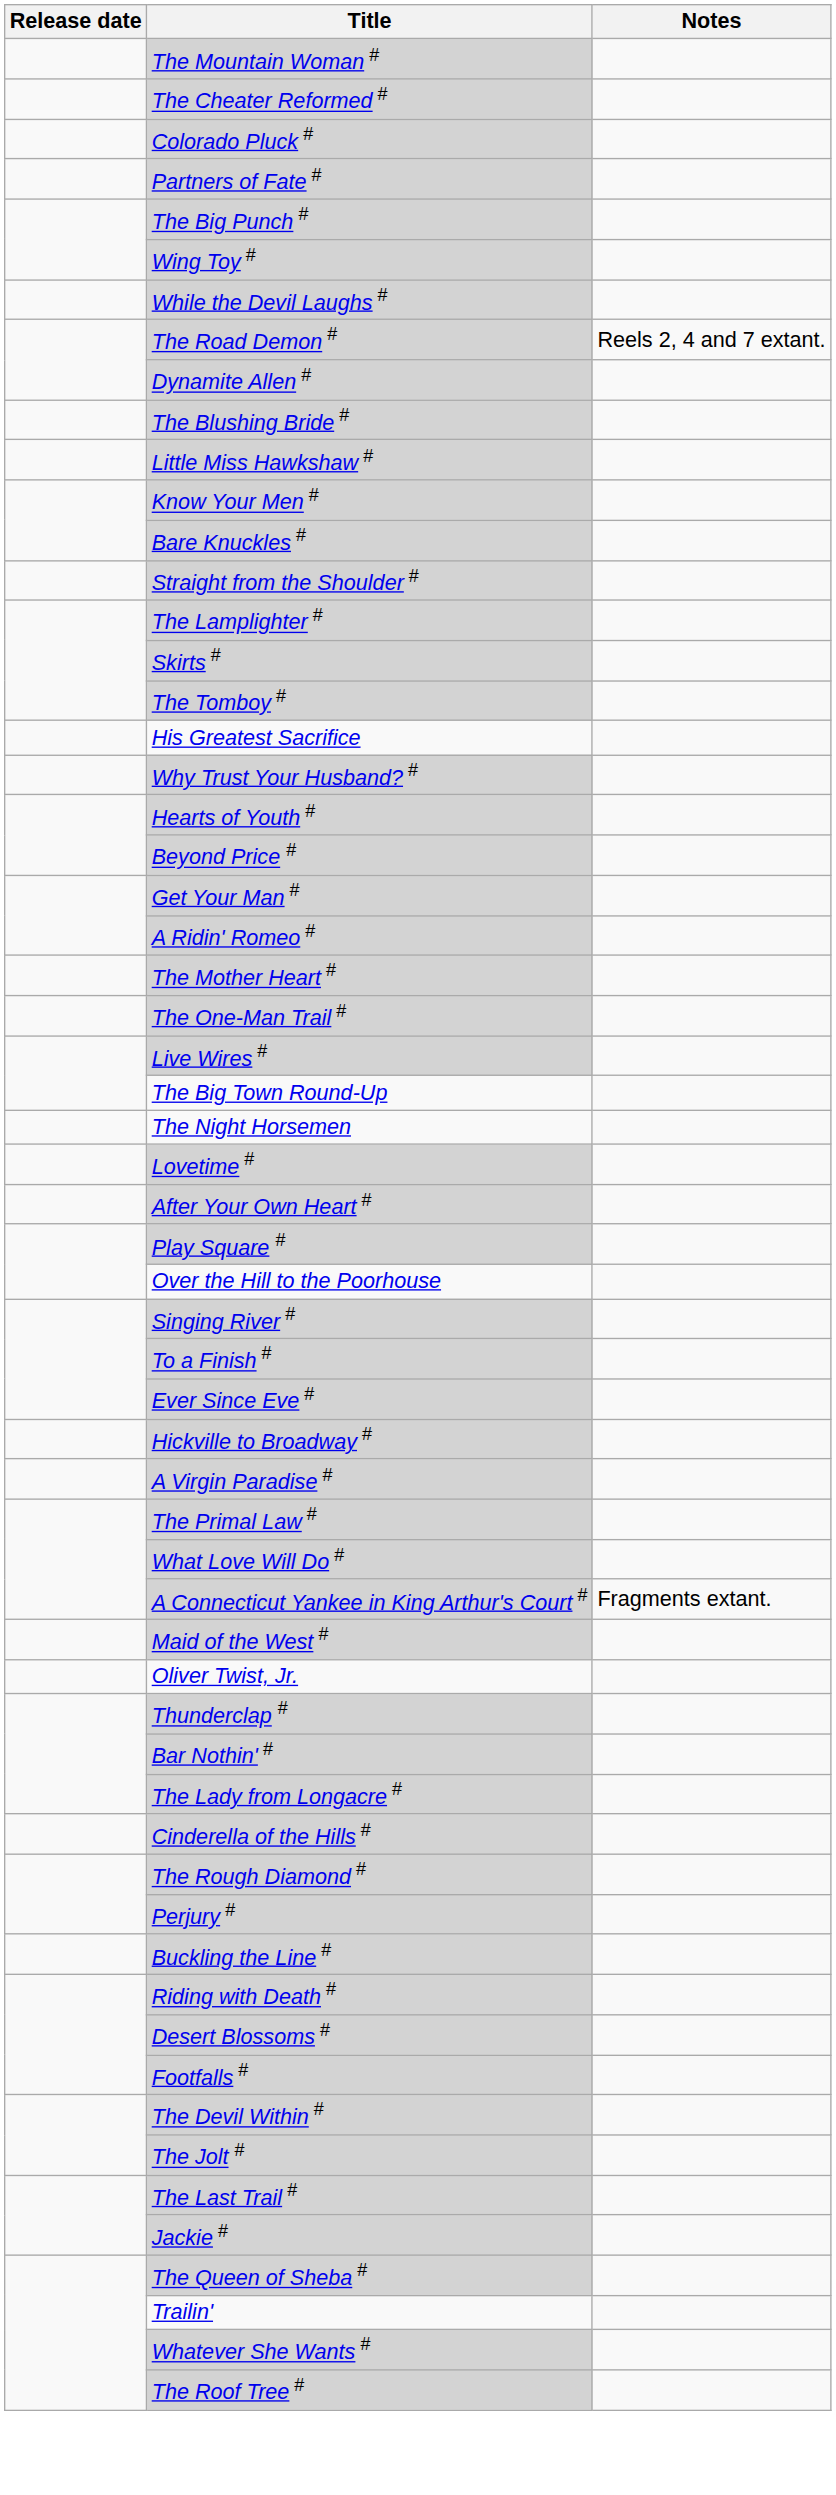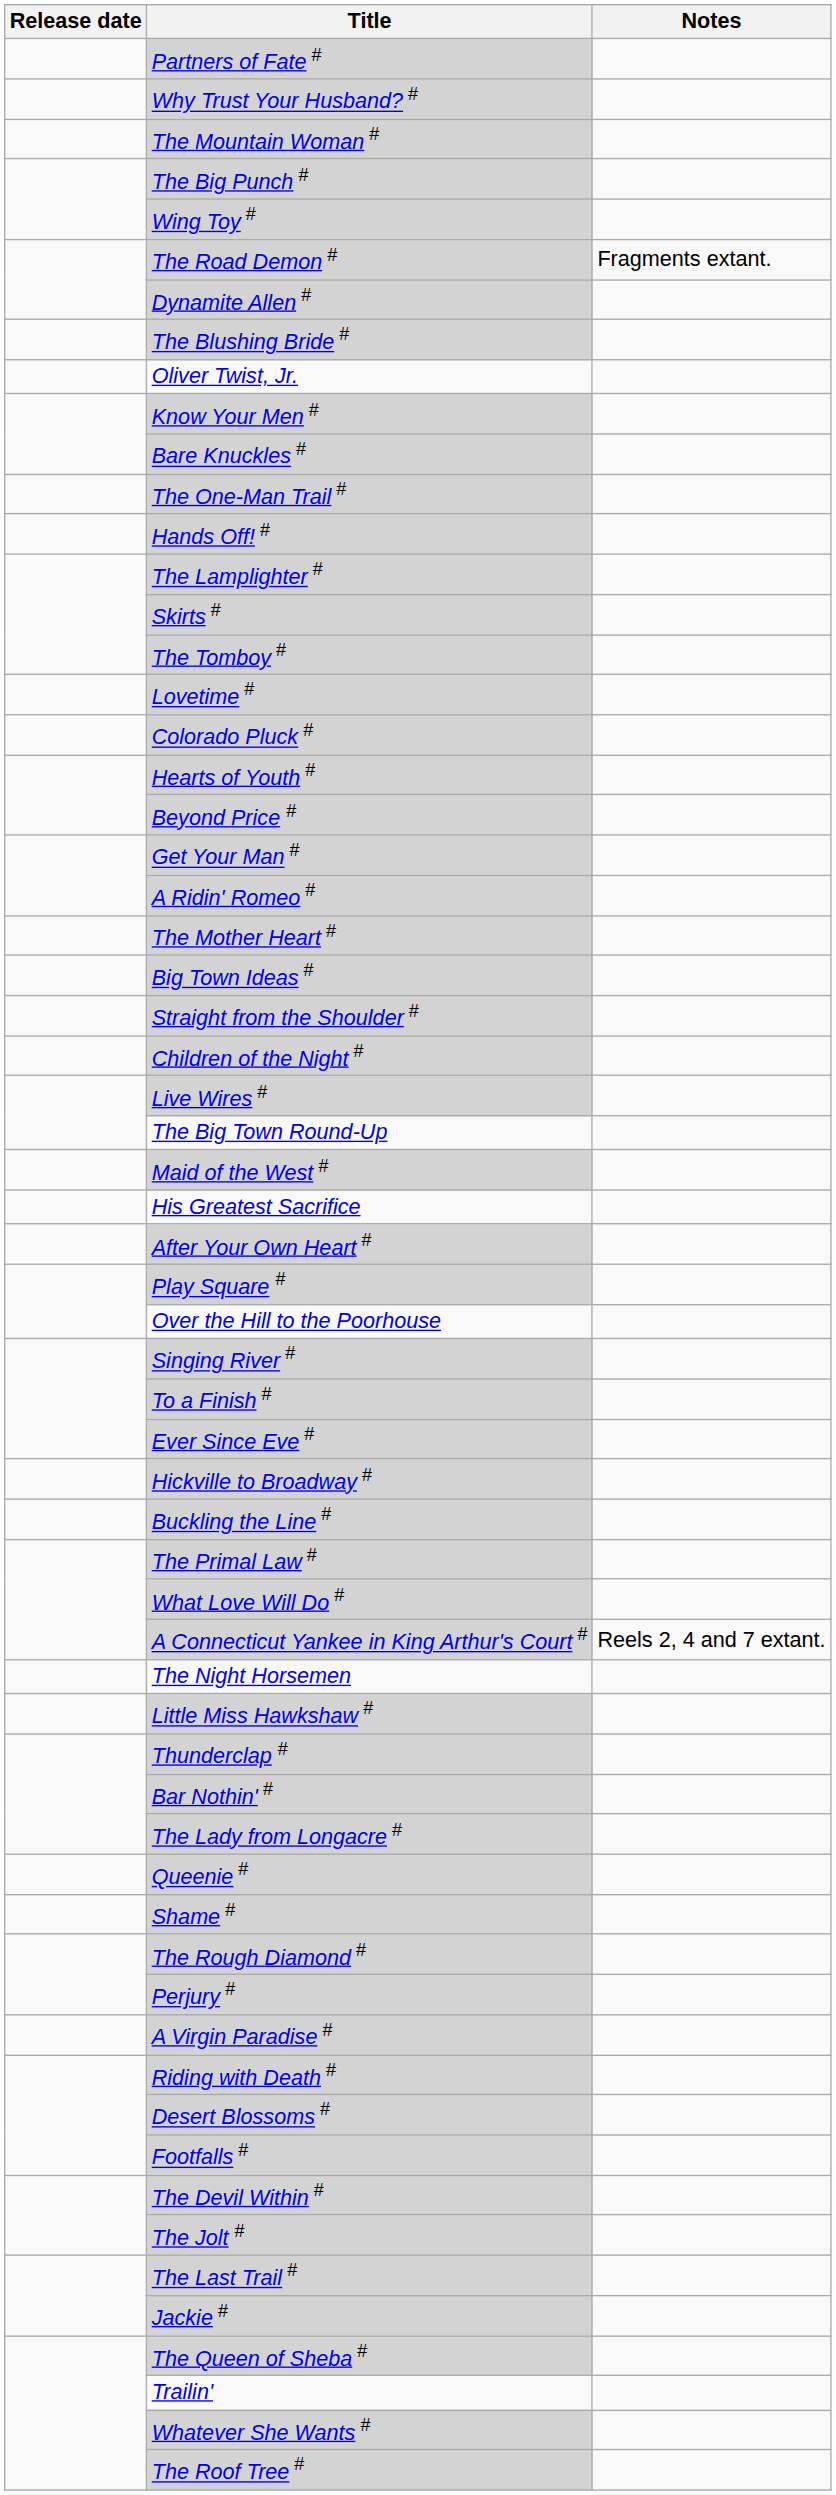rows swapped: Partners of Fate # <-> The Mountain Woman #
- row: The Cheater Reformed #
rows swapped: Why Trust Your Husband? # <-> Colorado Pluck #
- row: While the Devil Laughs #
The Road Demon # | Notes: Reels 2, 4 and 7 extant. -> Fragments extant.
rows swapped: Oliver Twist, Jr. <-> Little Miss Hawkshaw #
rows swapped: The One-Man Trail # <-> Straight from the Shoulder #
+ row: Hands Off! #
rows swapped: His Greatest Sacrifice <-> Lovetime #
+ row: Big Town Ideas #
+ row: Children of the Night #
rows swapped: Maid of the West # <-> The Night Horsemen
rows swapped: A Virgin Paradise # <-> Buckling the Line #
A Connecticut Yankee in King Arthur's Court # | Notes: Fragments extant. -> Reels 2, 4 and 7 extant.
+ row: Queenie #
- row: Cinderella of the Hills #
+ row: Shame #
